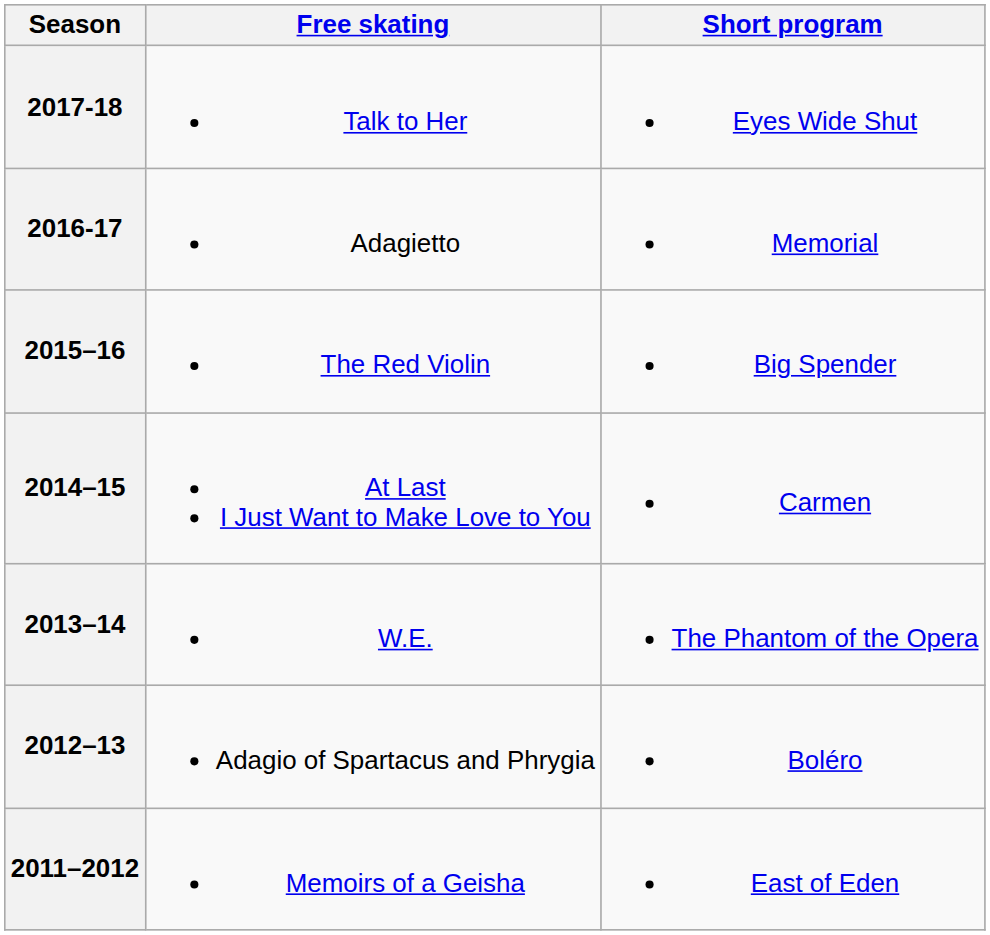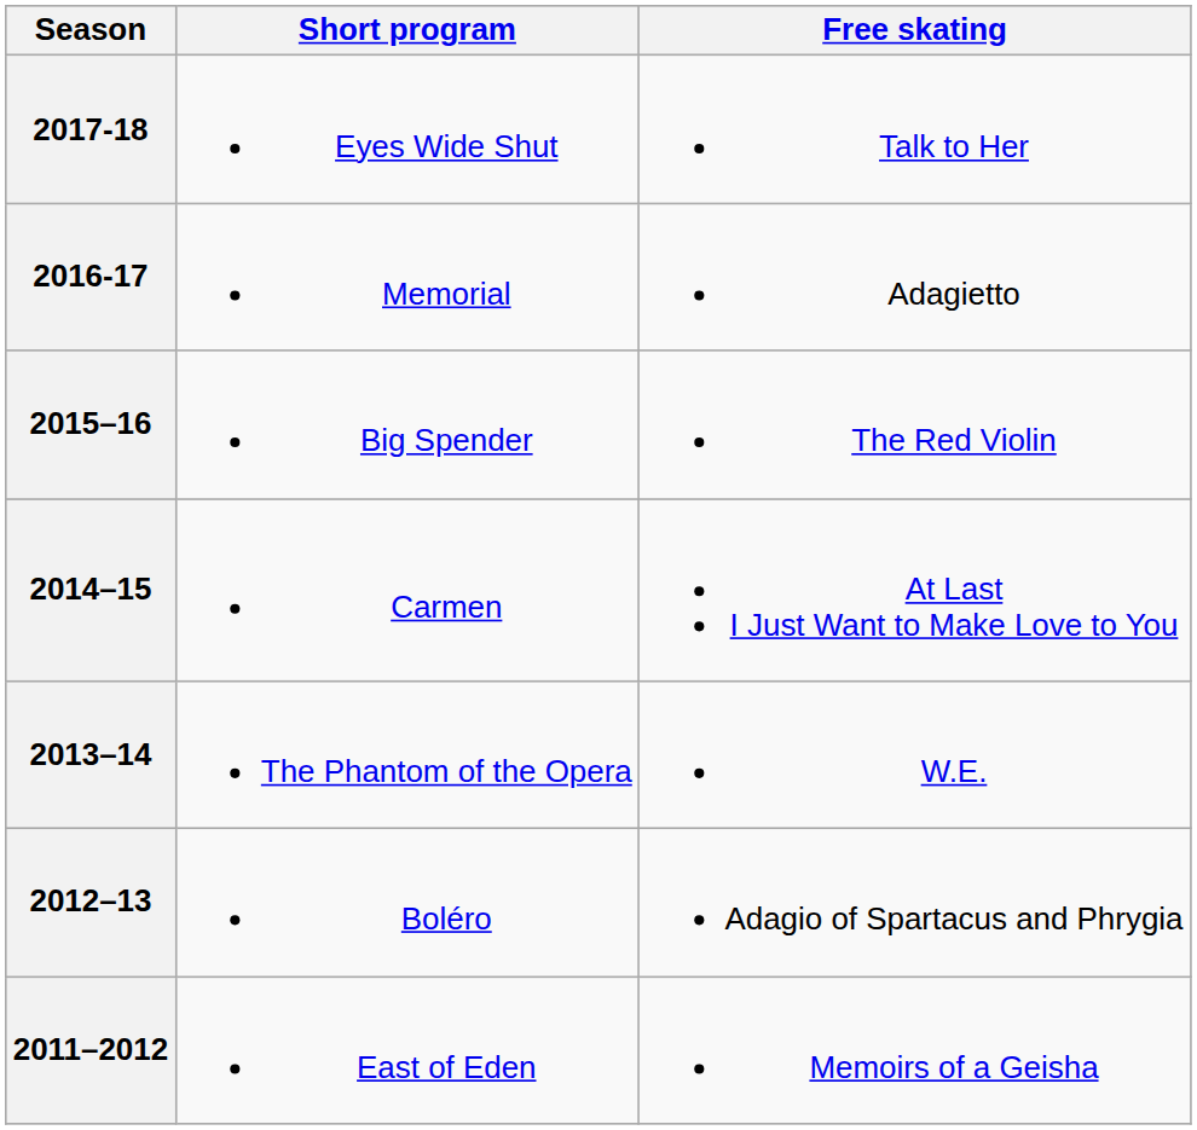columns swapped: Short program <-> Free skating
